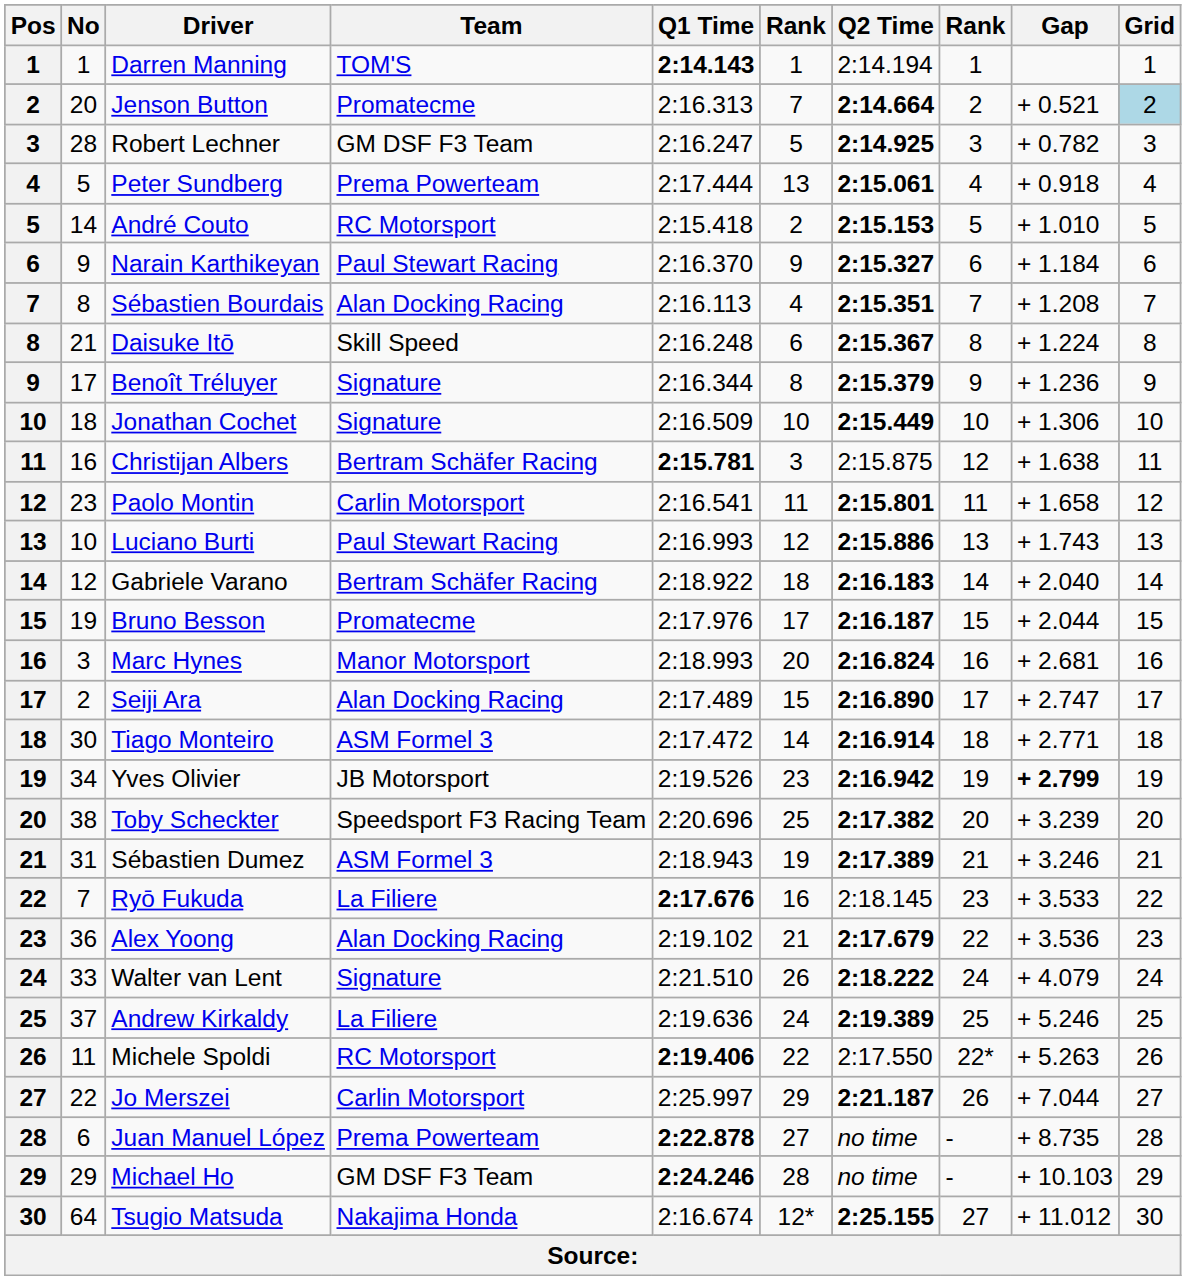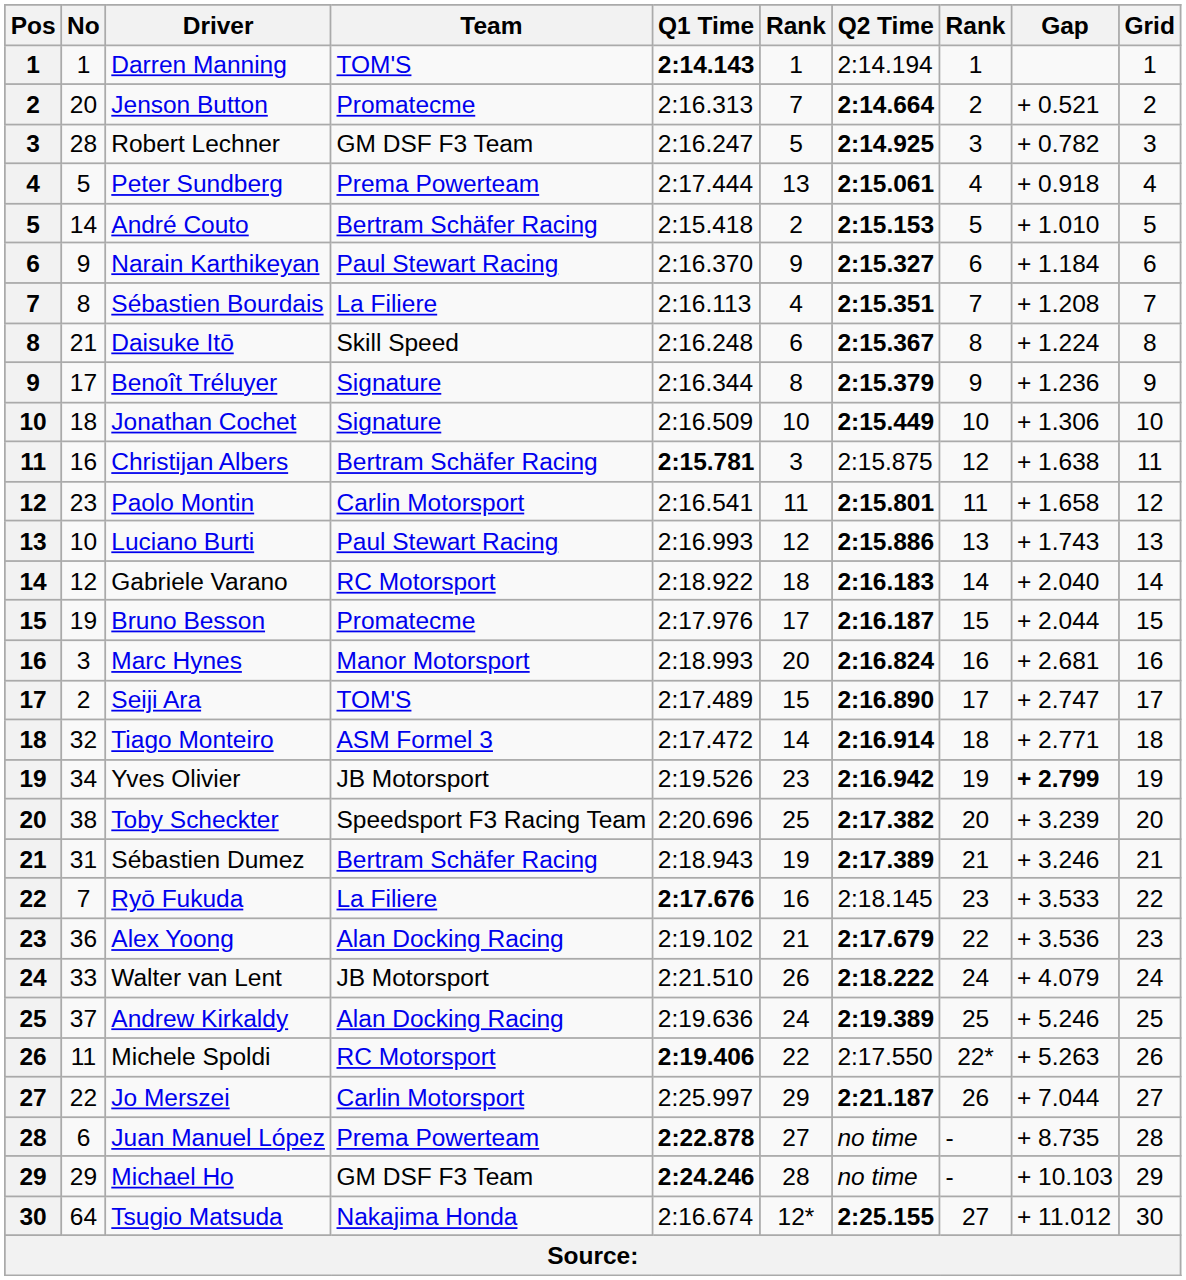Jenson Button | Grid: lightblue background -> no background
André Couto | Team: RC Motorsport -> Bertram Schäfer Racing
Sébastien Bourdais | Team: Alan Docking Racing -> La Filiere
Gabriele Varano | Team: Bertram Schäfer Racing -> RC Motorsport
Seiji Ara | Team: Alan Docking Racing -> TOM'S
Tiago Monteiro | No: 30 -> 32
Sébastien Dumez | Team: ASM Formel 3 -> Bertram Schäfer Racing
Walter van Lent | Team: Signature -> JB Motorsport
Andrew Kirkaldy | Team: La Filiere -> Alan Docking Racing
